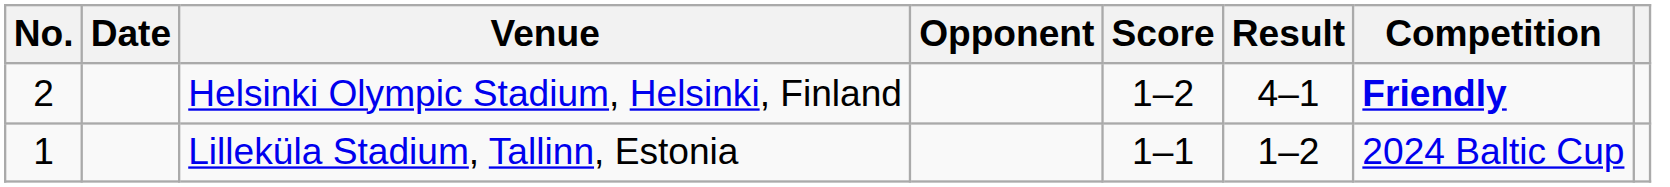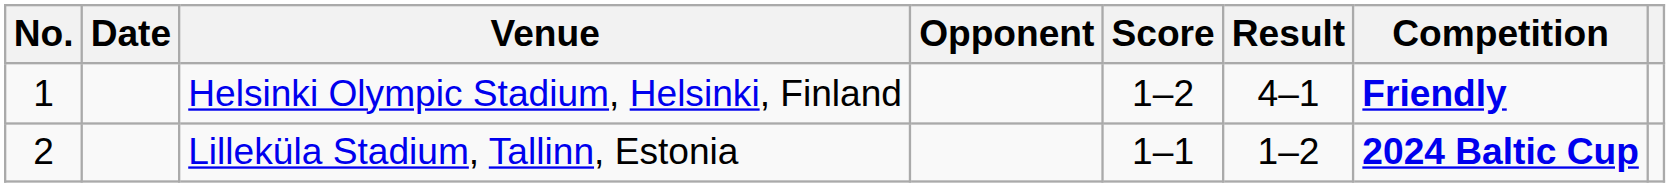Helsinki Olympic Stadium, Helsinki, Finland | No.: 2 -> 1
Lilleküla Stadium, Tallinn, Estonia | No.: 1 -> 2
Lilleküla Stadium, Tallinn, Estonia | Competition: normal -> bold
